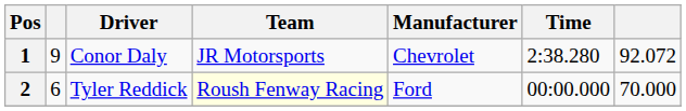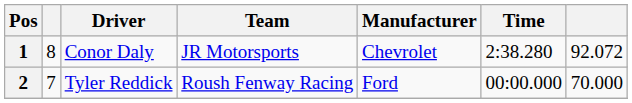1 | column 2: 9 -> 8
2 | column 2: 6 -> 7
2 | Team: lightyellow background -> no background
